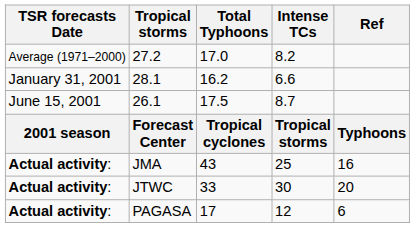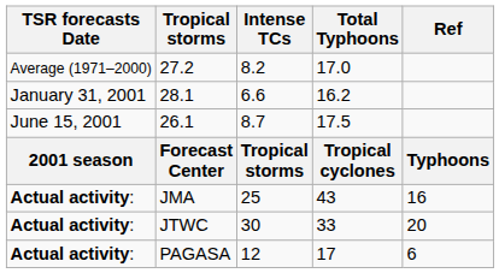columns swapped: Total Typhoons <-> Intense TCs
